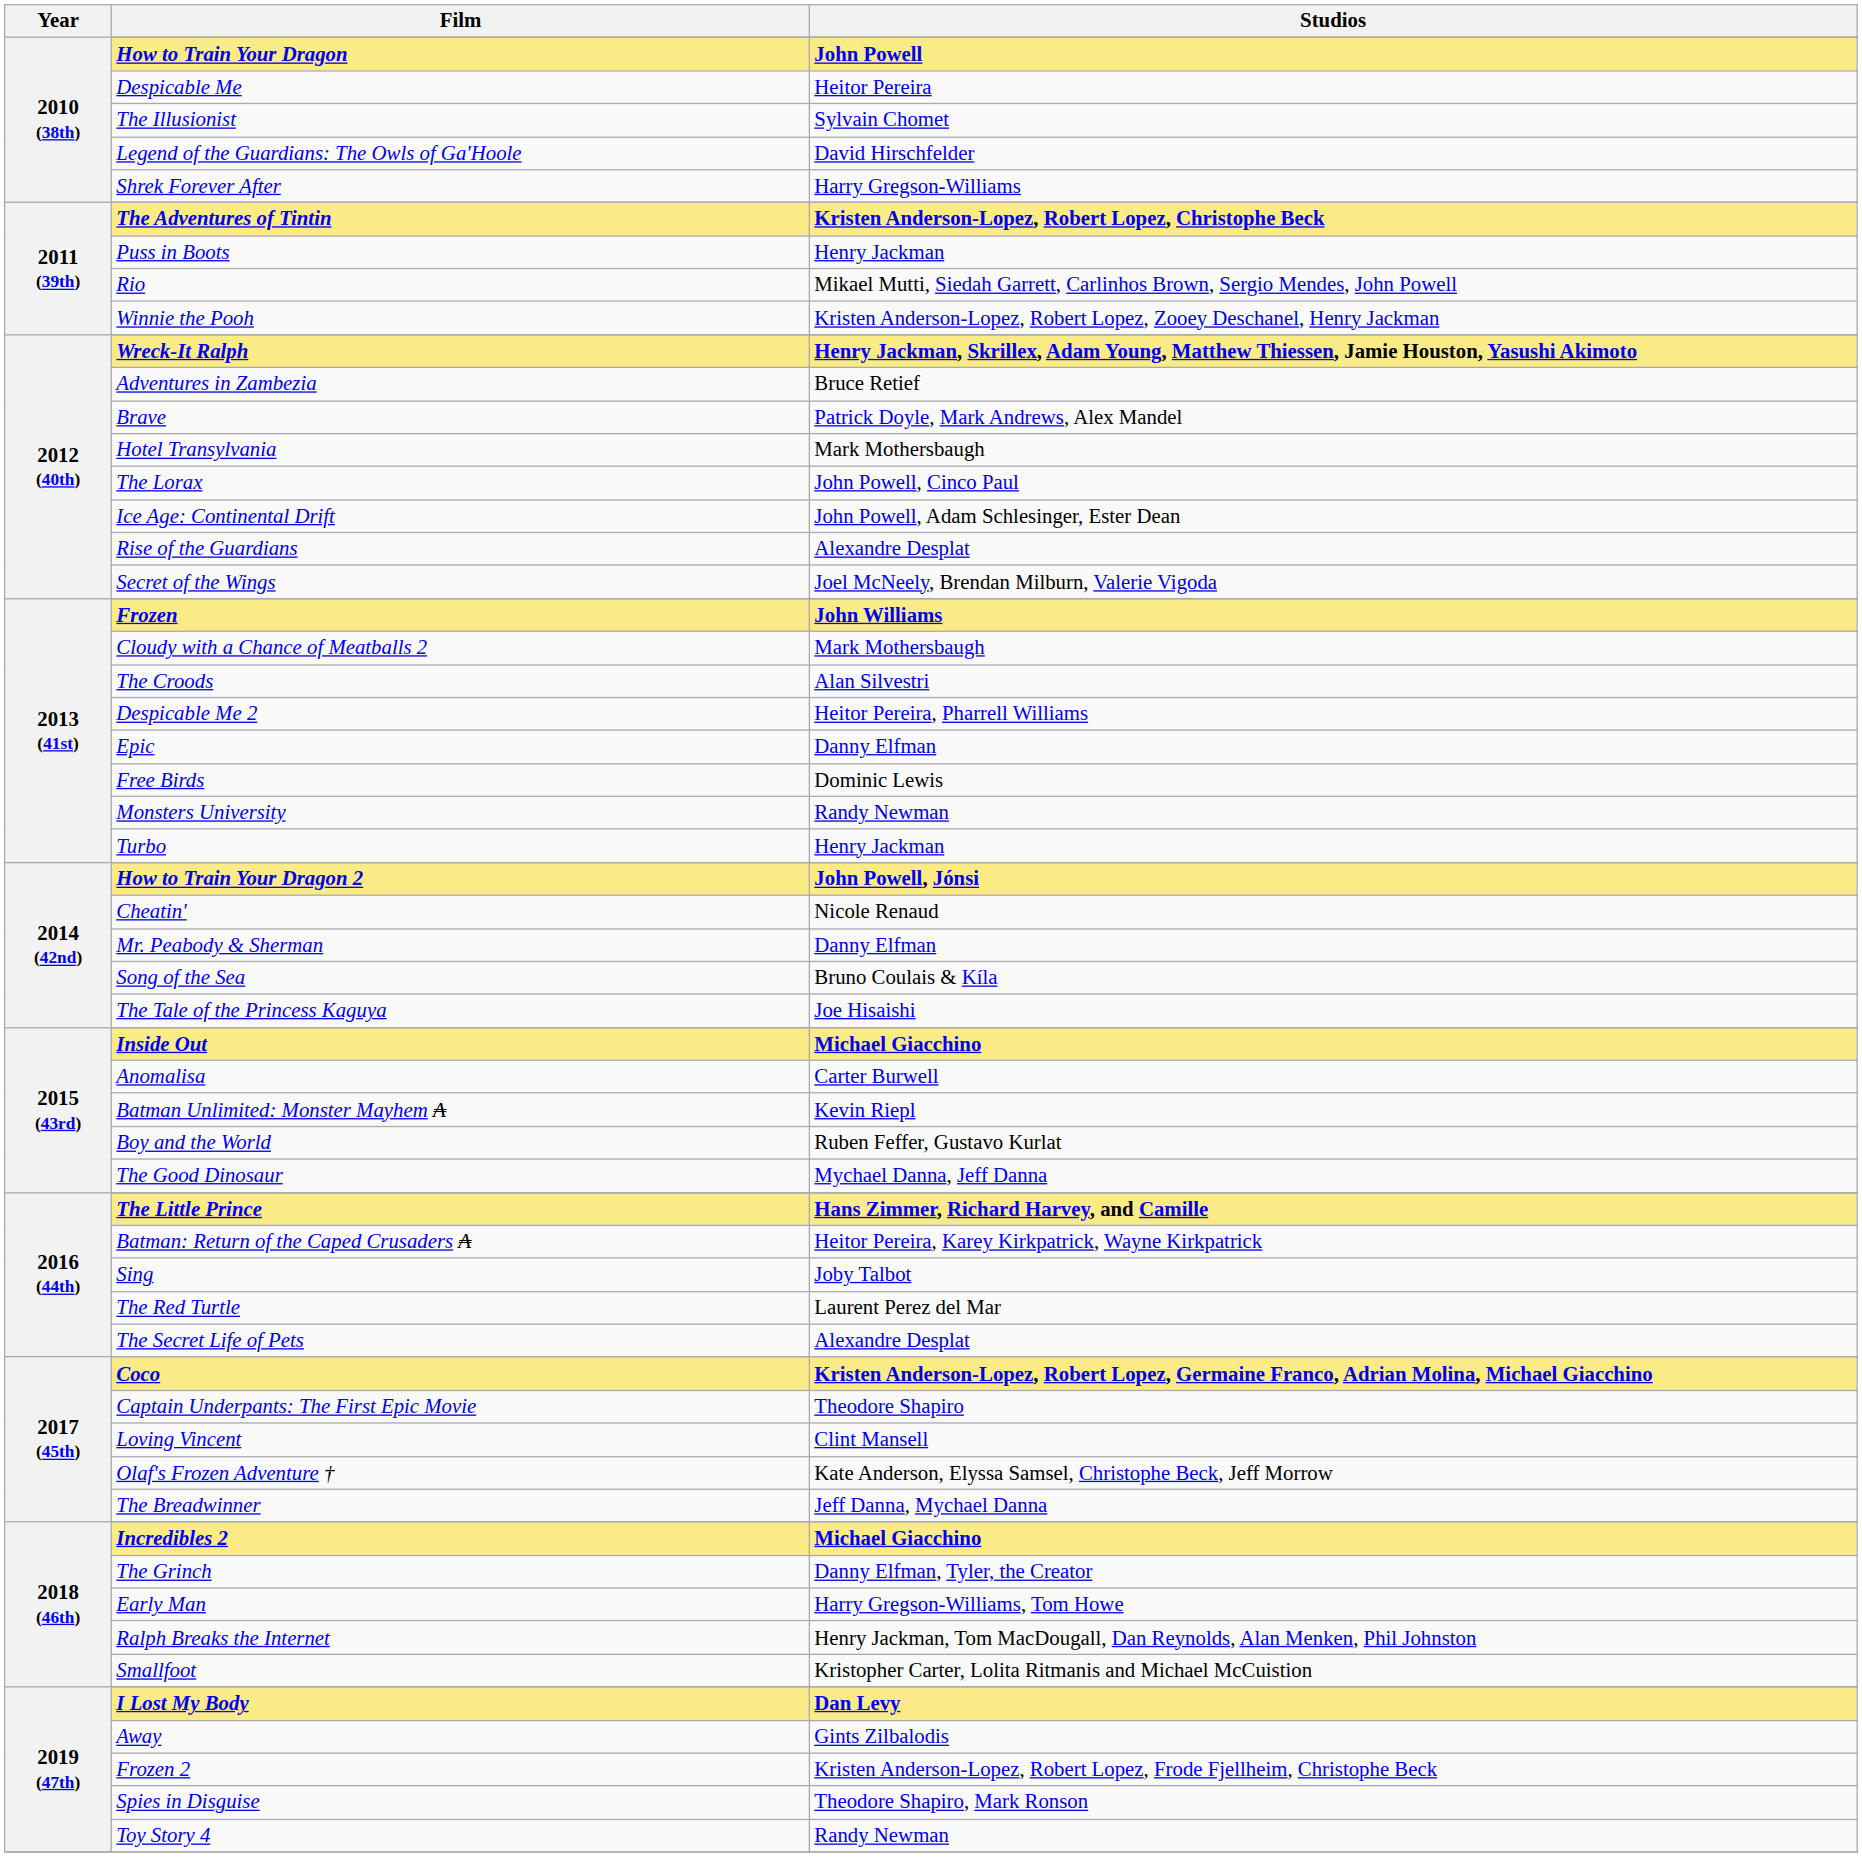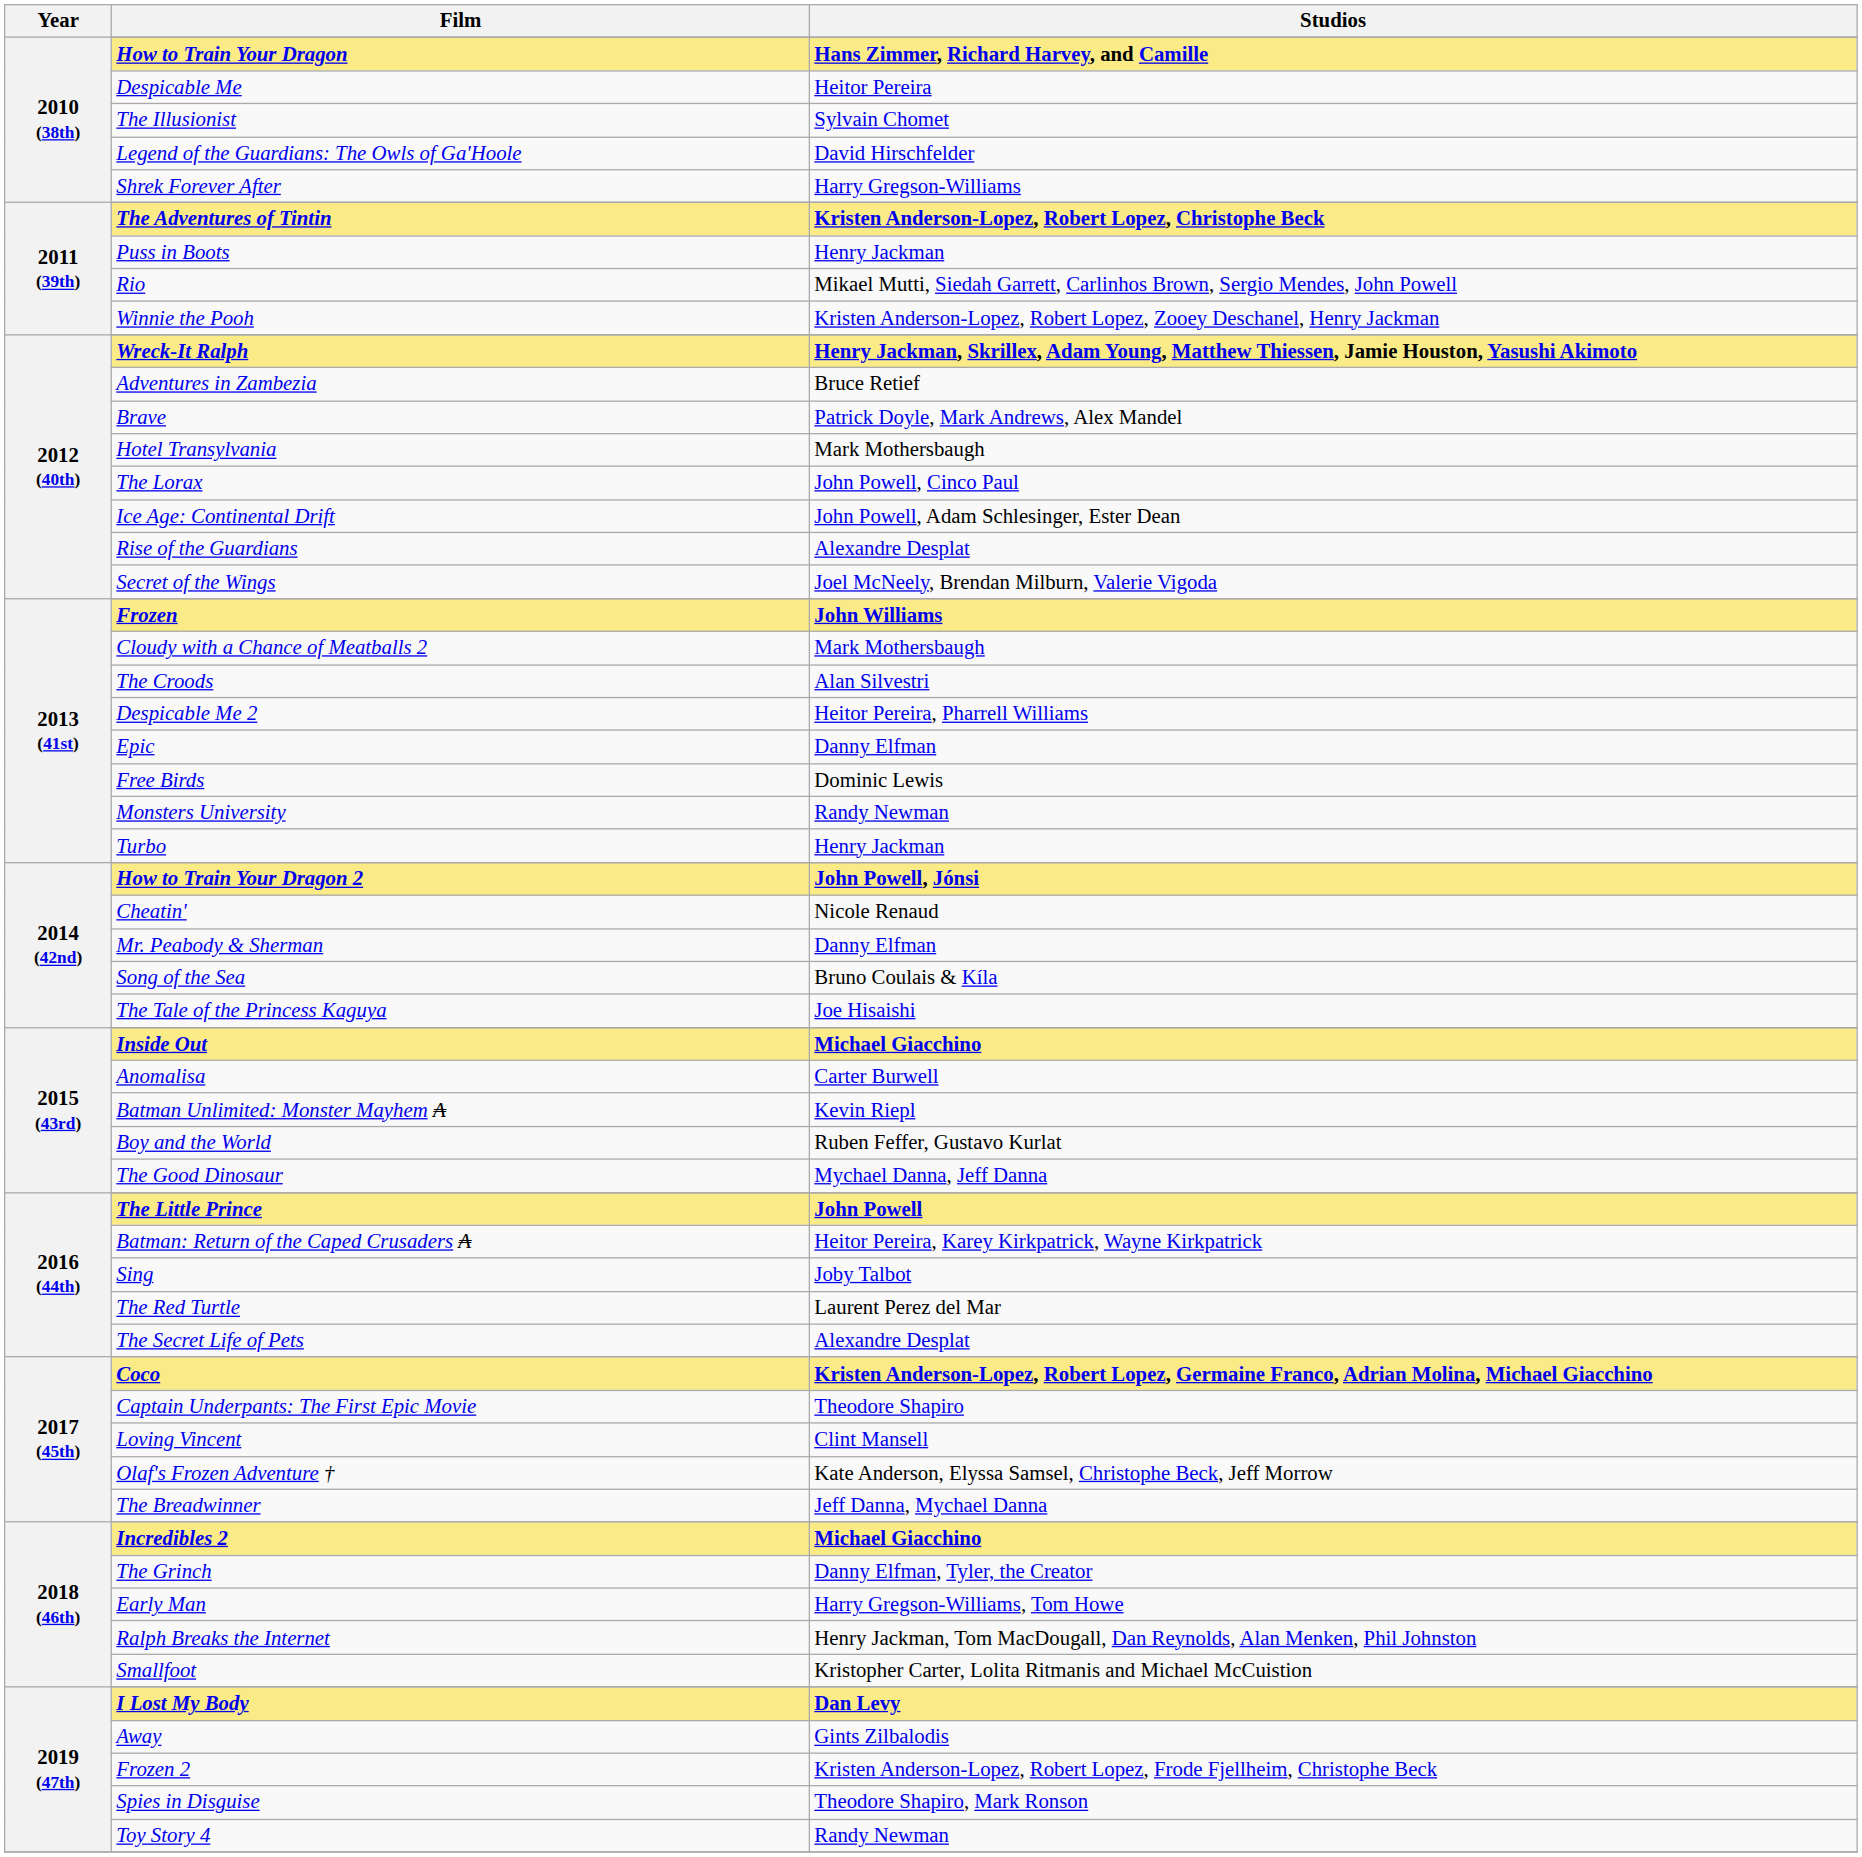How to Train Your Dragon | Studios: John Powell -> Hans Zimmer, Richard Harvey, and Camille
The Little Prince | Studios: Hans Zimmer, Richard Harvey, and Camille -> John Powell
